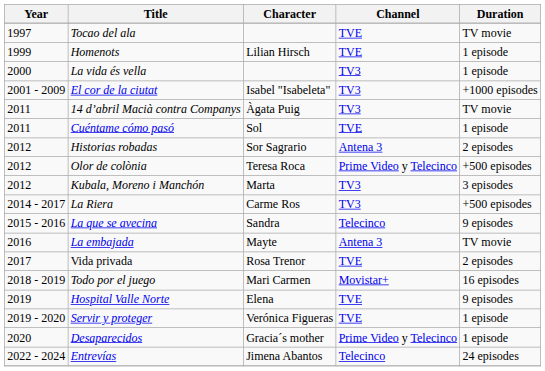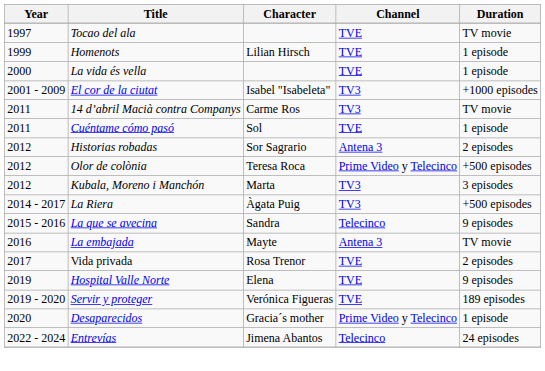La vida és vella | Channel: TV3 -> TVE
14 d’abril Macià contra Companys | Character: Àgata Puig -> Carme Ros
La Riera | Character: Carme Ros -> Àgata Puig
- row: 2018 - 2019 | Todo por el juego | Mari Carmen | Movistar+ | 16 episodes
Servir y proteger | Duration: 1 episode -> 189 episodes
